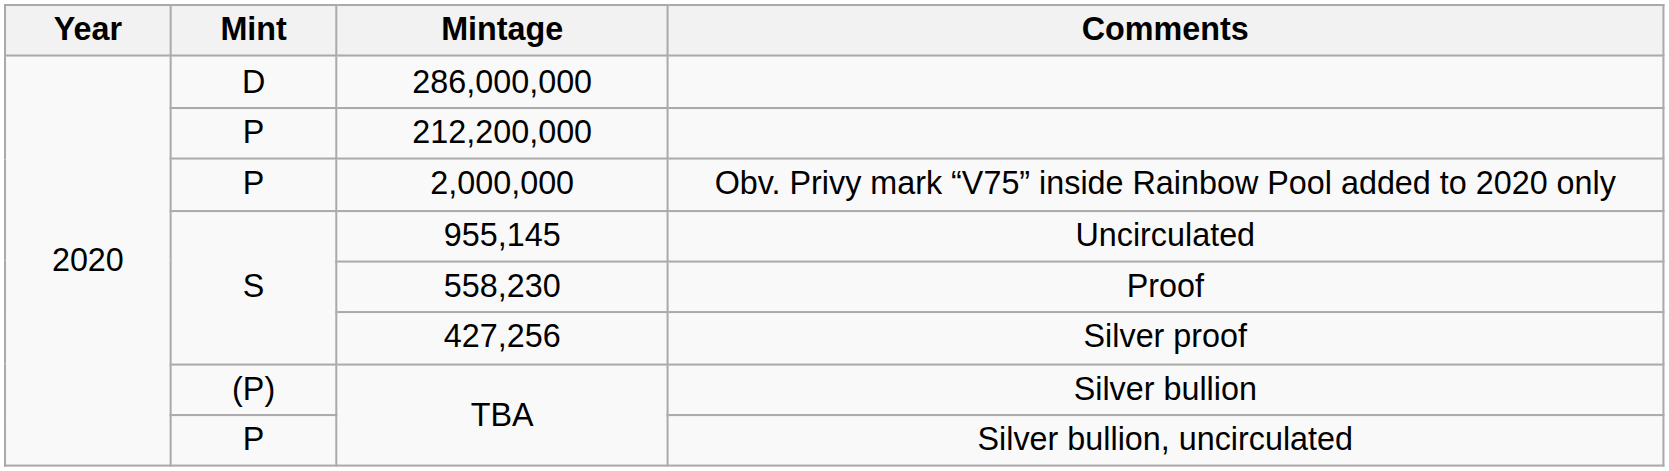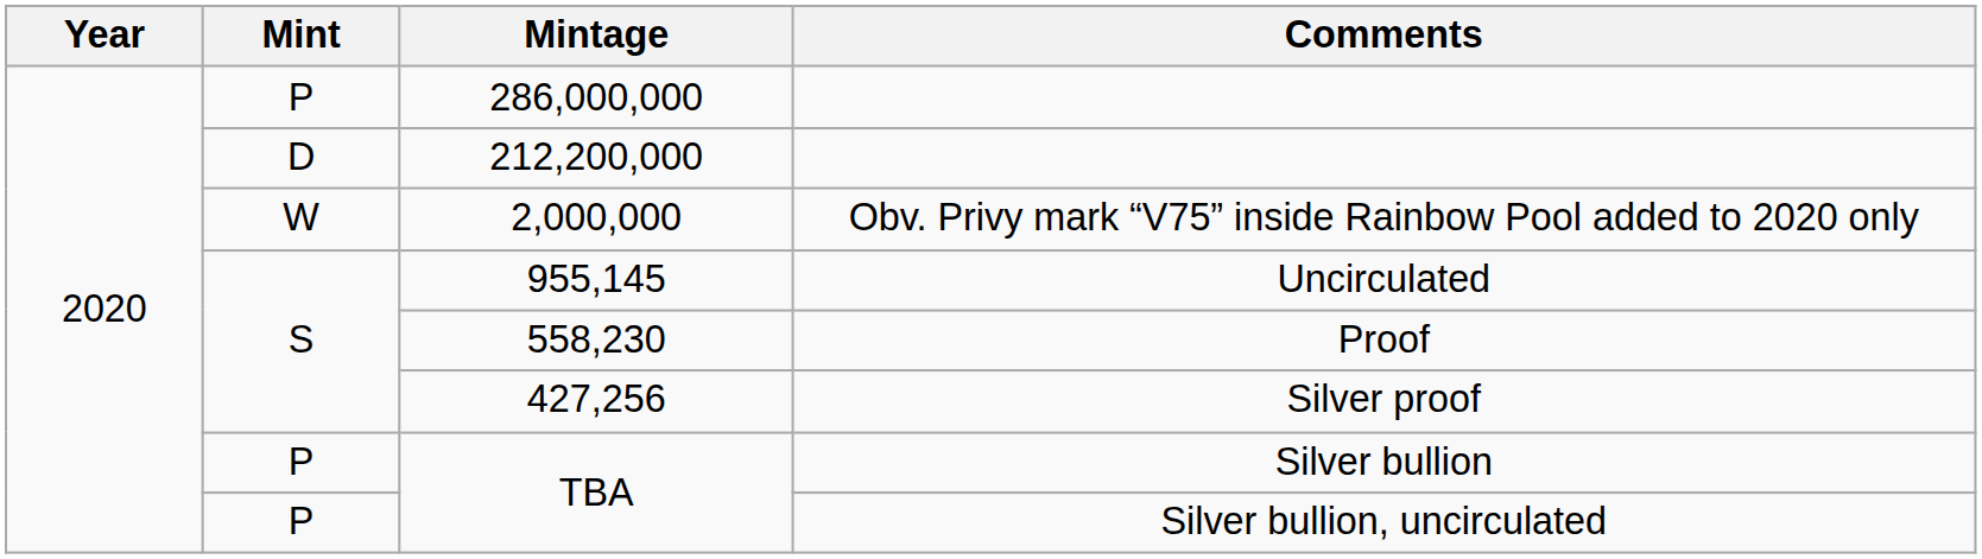286,000,000 | Mint: D -> P
212,200,000 | Mint: P -> D
2,000,000 | Mint: P -> W
TBA / Silver bullion | Mint: (P) -> P
